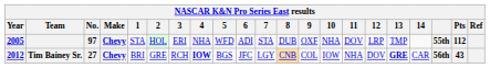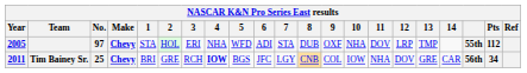Tim Bainey Sr. | Year: 2012 -> 2011
Tim Bainey Sr. | No.: 27 -> 25
Tim Bainey Sr. | 13: bold -> normal
Tim Bainey Sr. | Pts: 43 -> 34
